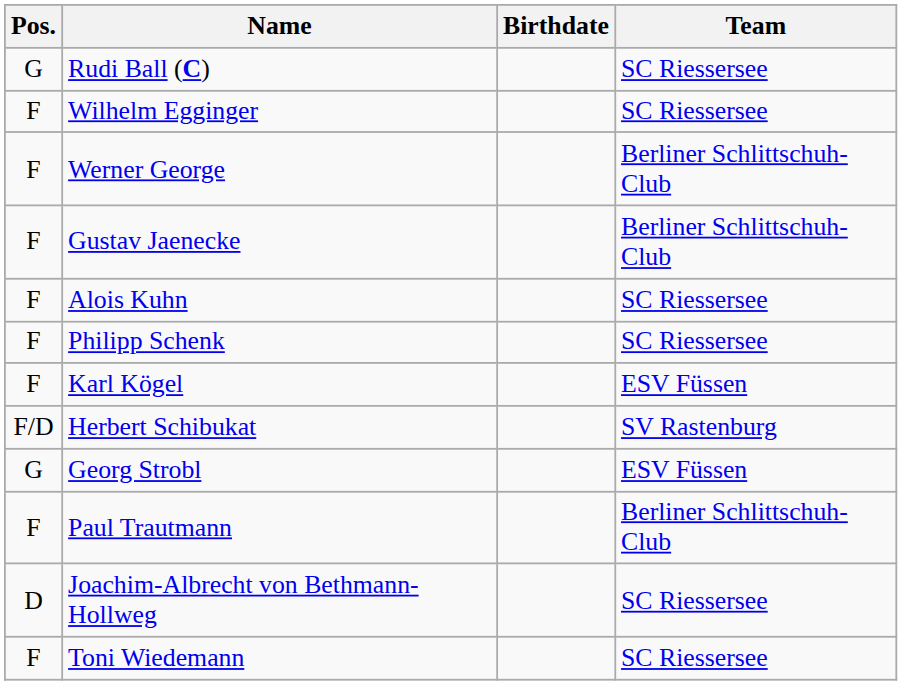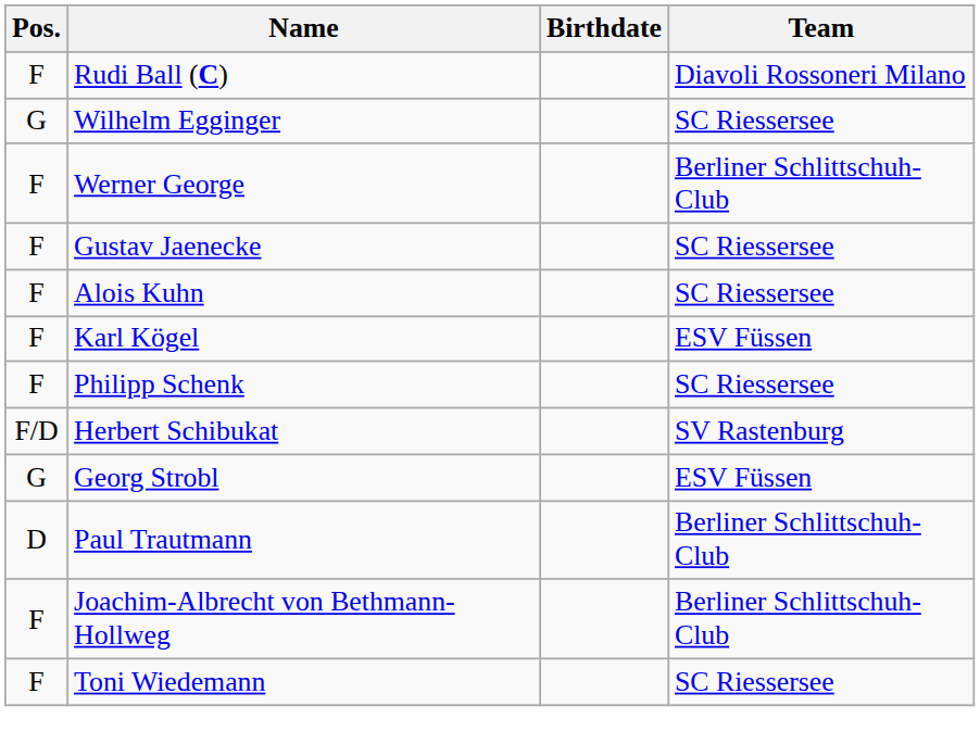Rudi Ball (C) | Pos.: G -> F
Rudi Ball (C) | Team: SC Riessersee -> Diavoli Rossoneri Milano
Wilhelm Egginger | Pos.: F -> G
Gustav Jaenecke | Team: Berliner Schlittschuh-Club -> SC Riessersee
rows swapped: Karl Kögel <-> Philipp Schenk
Paul Trautmann | Pos.: F -> D
Joachim-Albrecht von Bethmann-Hollweg | Pos.: D -> F
Joachim-Albrecht von Bethmann-Hollweg | Team: SC Riessersee -> Berliner Schlittschuh-Club
